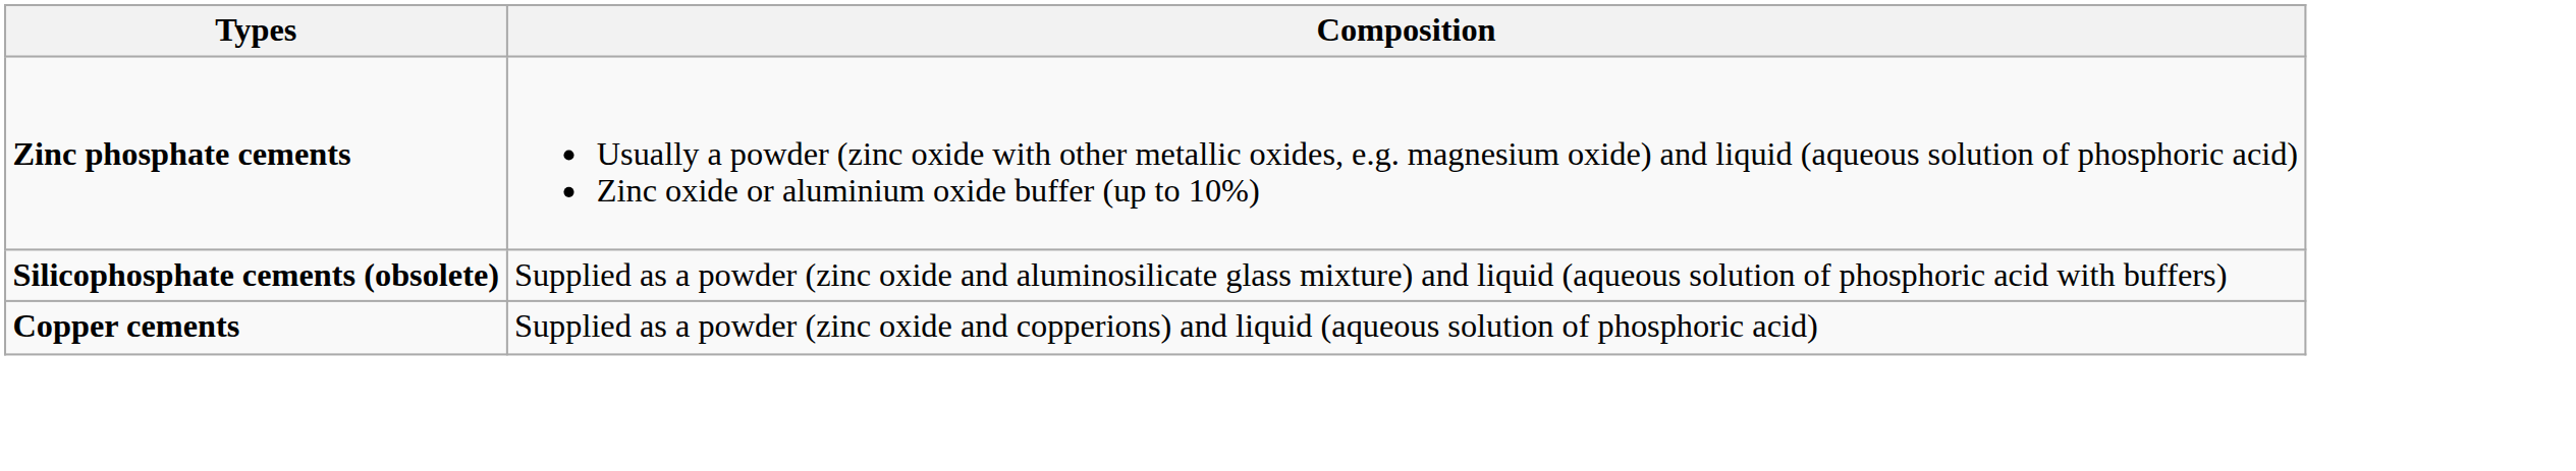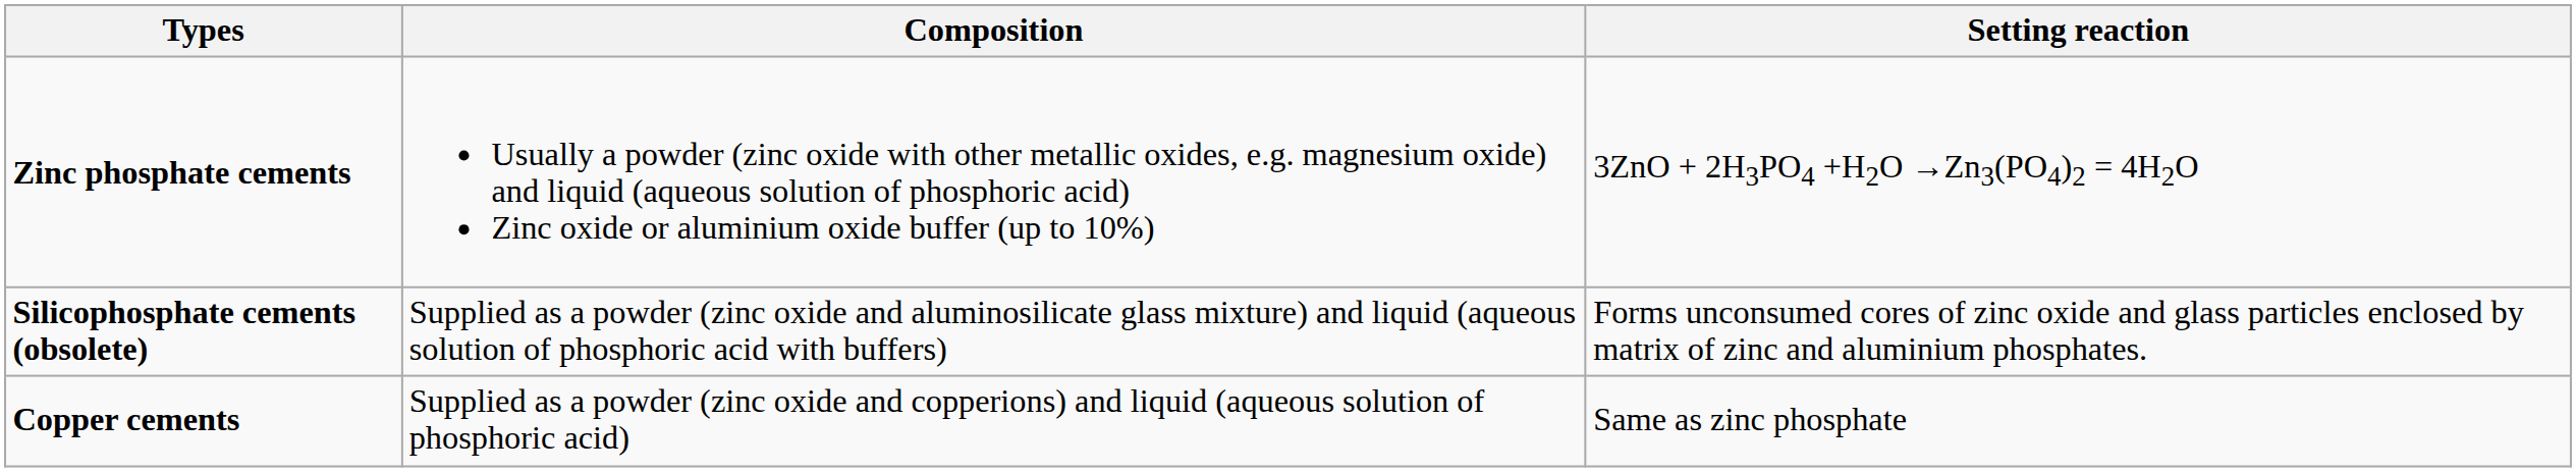+ column: Setting reaction | 3ZnO + 2H3PO4 +H2O →Zn3(PO4)2 = 4H2O | Forms unconsumed cores of zinc oxide and glass particles enclosed by matrix of zinc and aluminium phosphates. | Same as zinc phosphate
